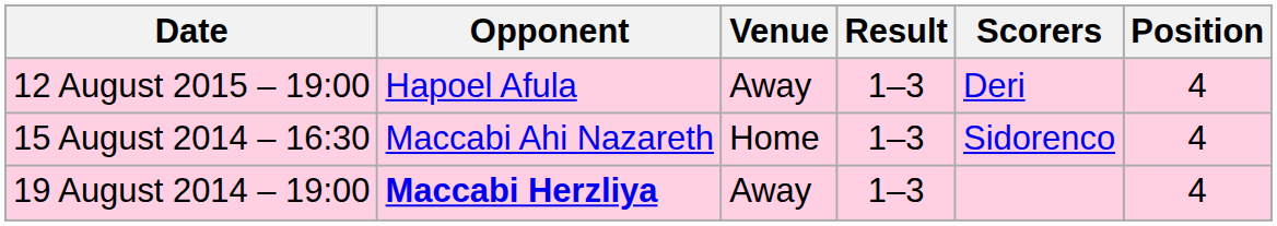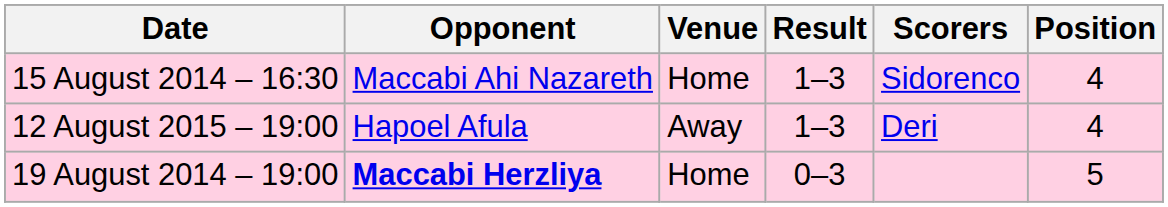rows swapped: 12 August 2015 – 19:00 <-> 15 August 2014 – 16:30
19 August 2014 – 19:00 | Venue: Away -> Home
19 August 2014 – 19:00 | Result: 1–3 -> 0–3
19 August 2014 – 19:00 | Position: 4 -> 5
